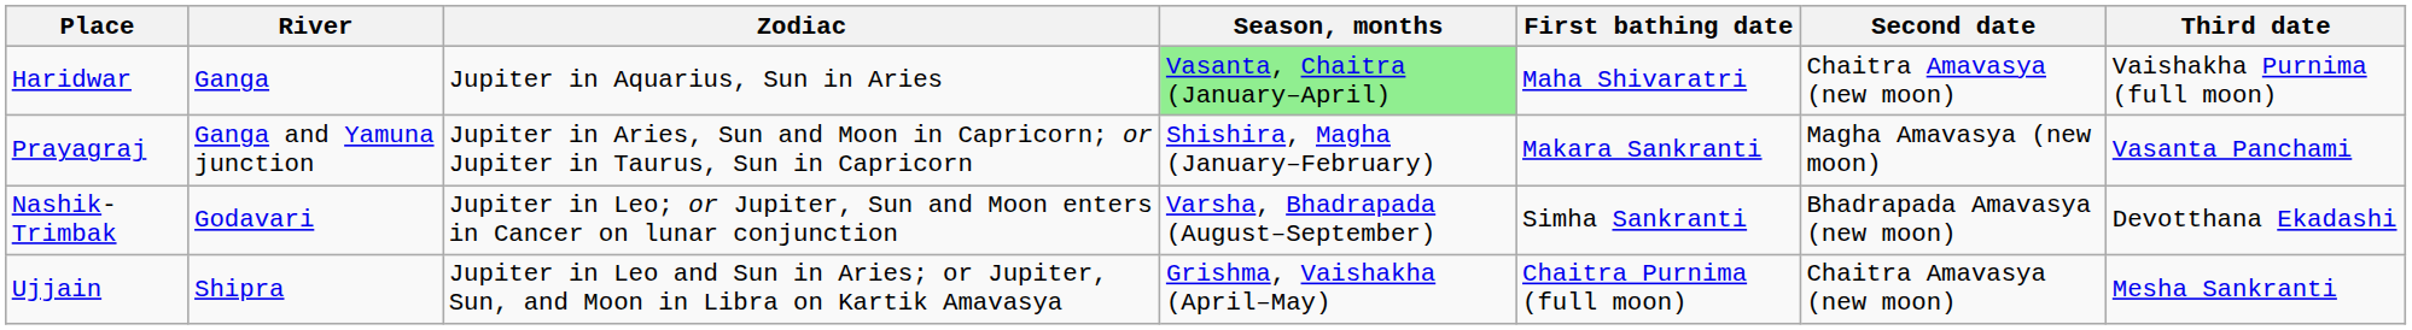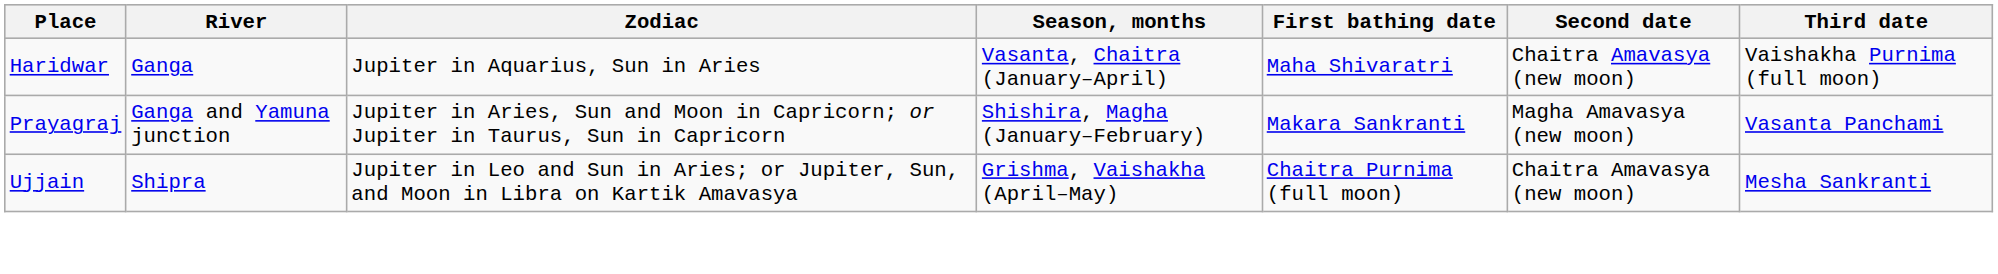Haridwar | Season, months: lightgreen background -> no background
- row: Nashik-Trimbak | Godavari | Jupiter in Leo; or Jupiter, Sun and Moon enters in Cancer on lunar conjunction | Varsha, Bhadrapada (August–September) | Simha Sankranti | Bhadrapada Amavasya (new moon) | Devotthana Ekadashi
